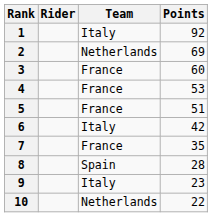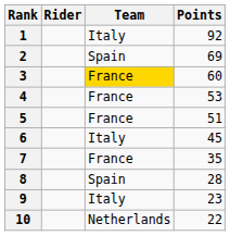2 | Team: Netherlands -> Spain
3 | Team: no background -> gold background
6 | Points: 42 -> 45
